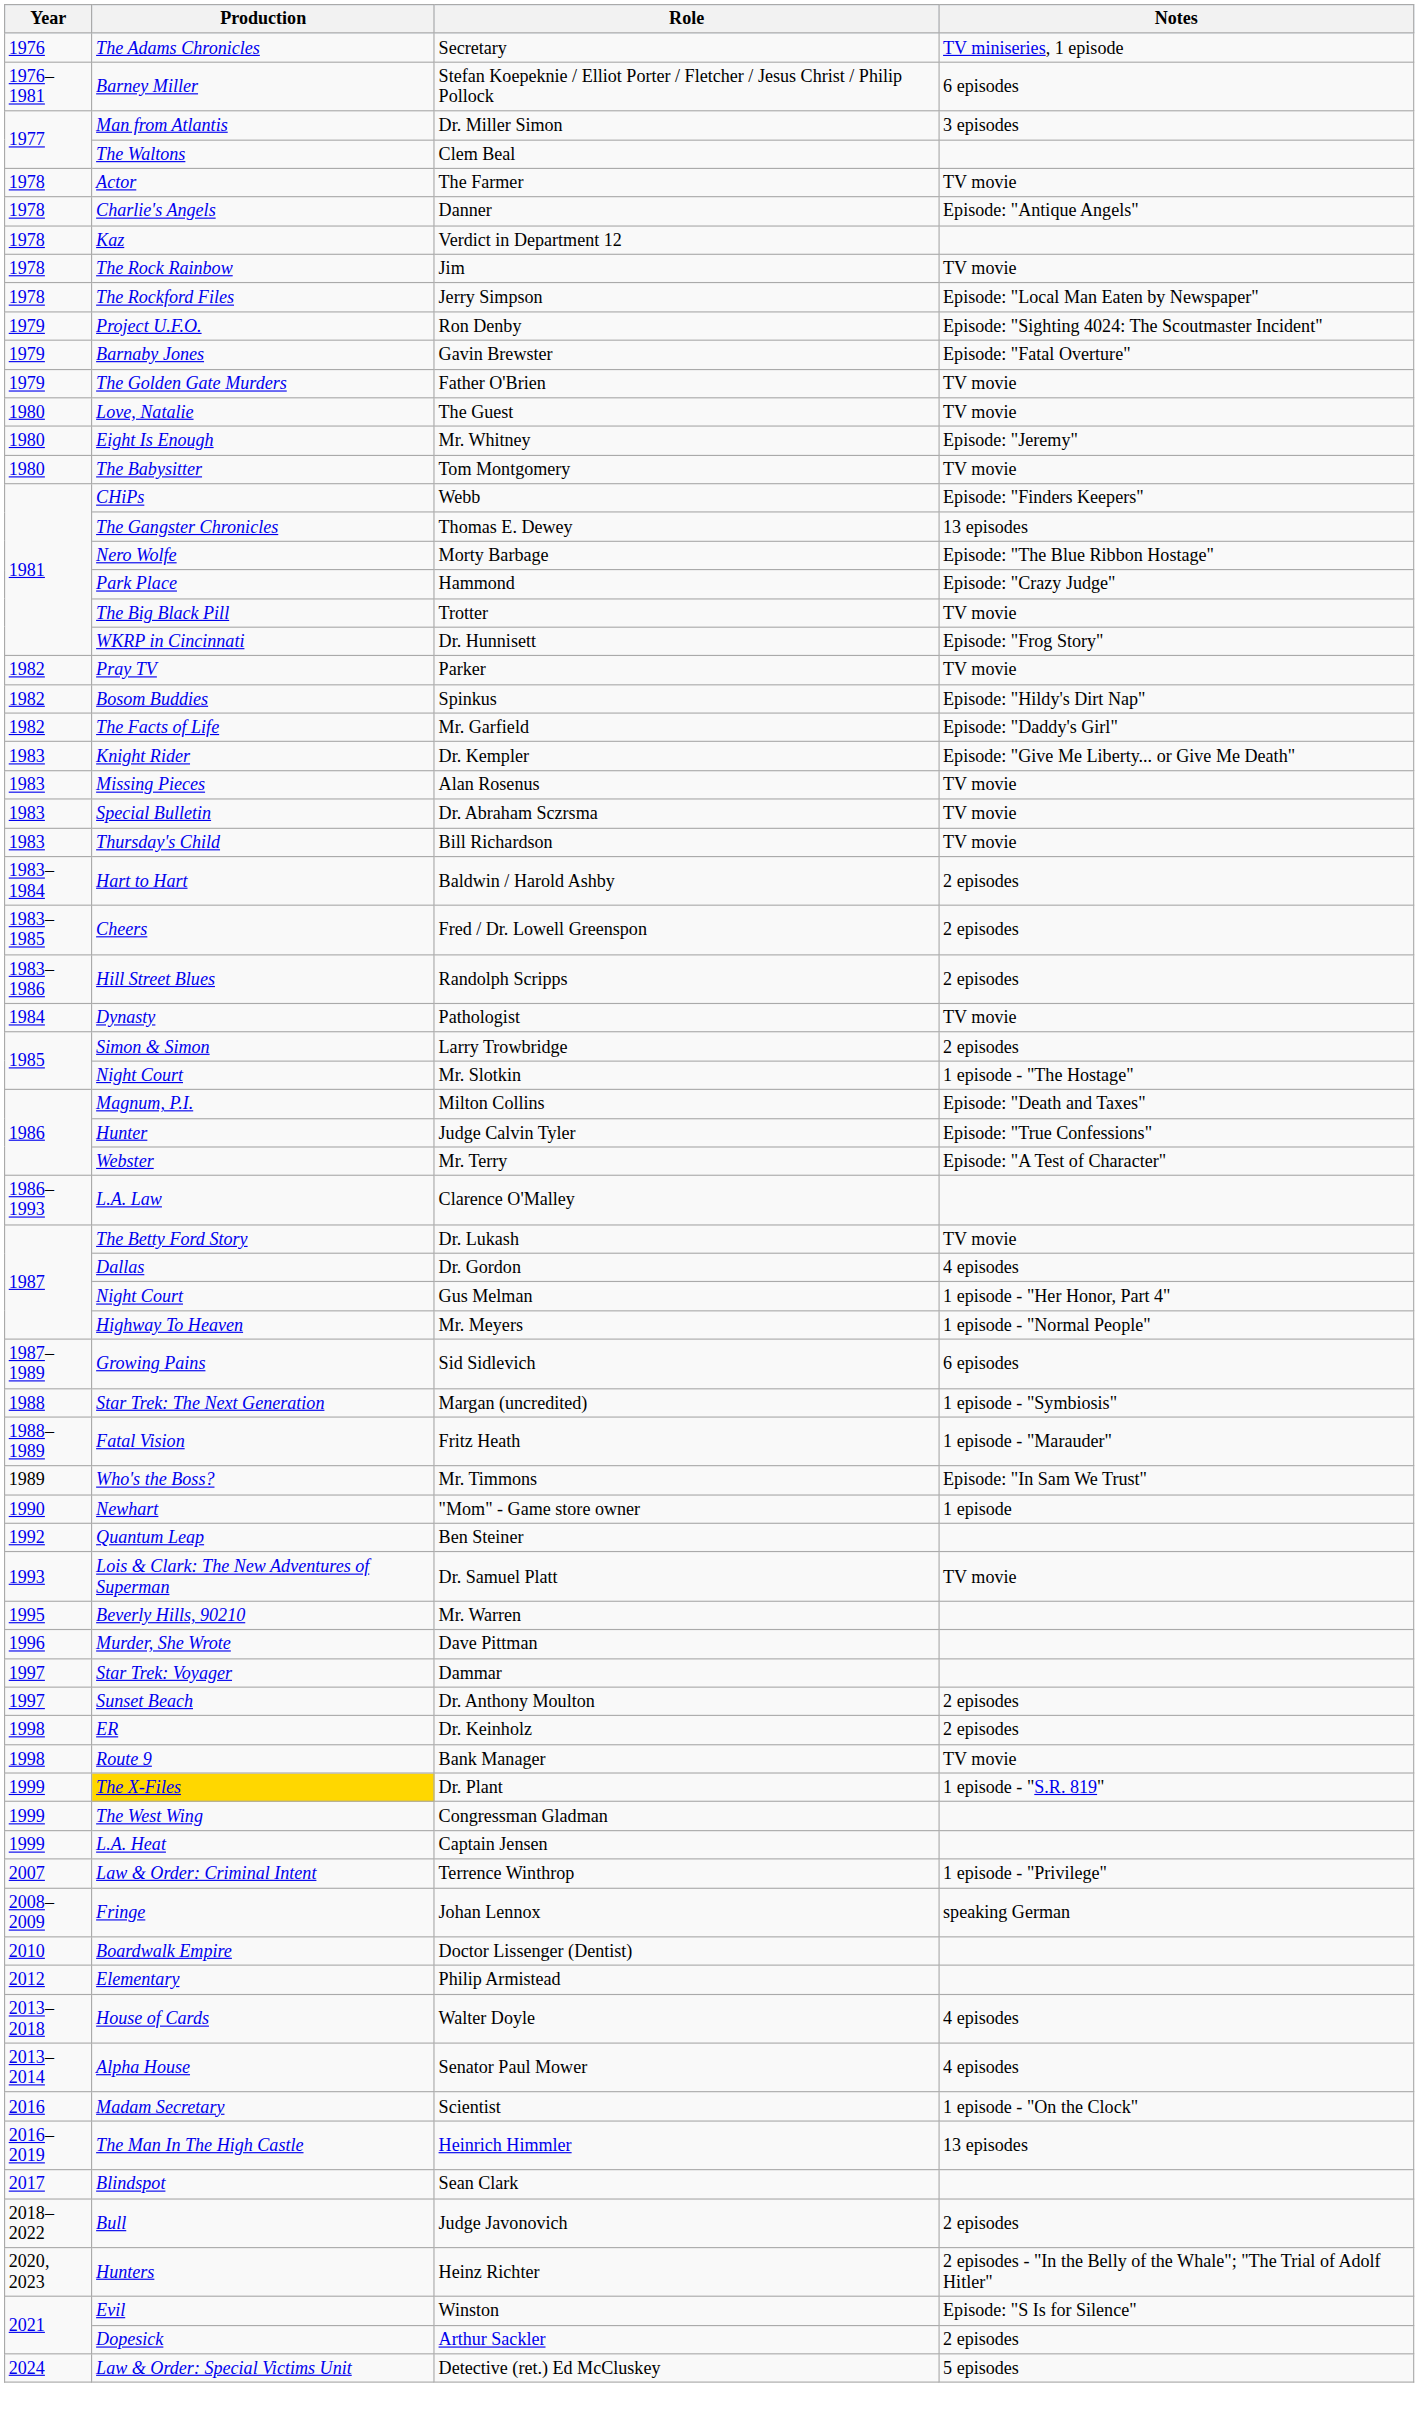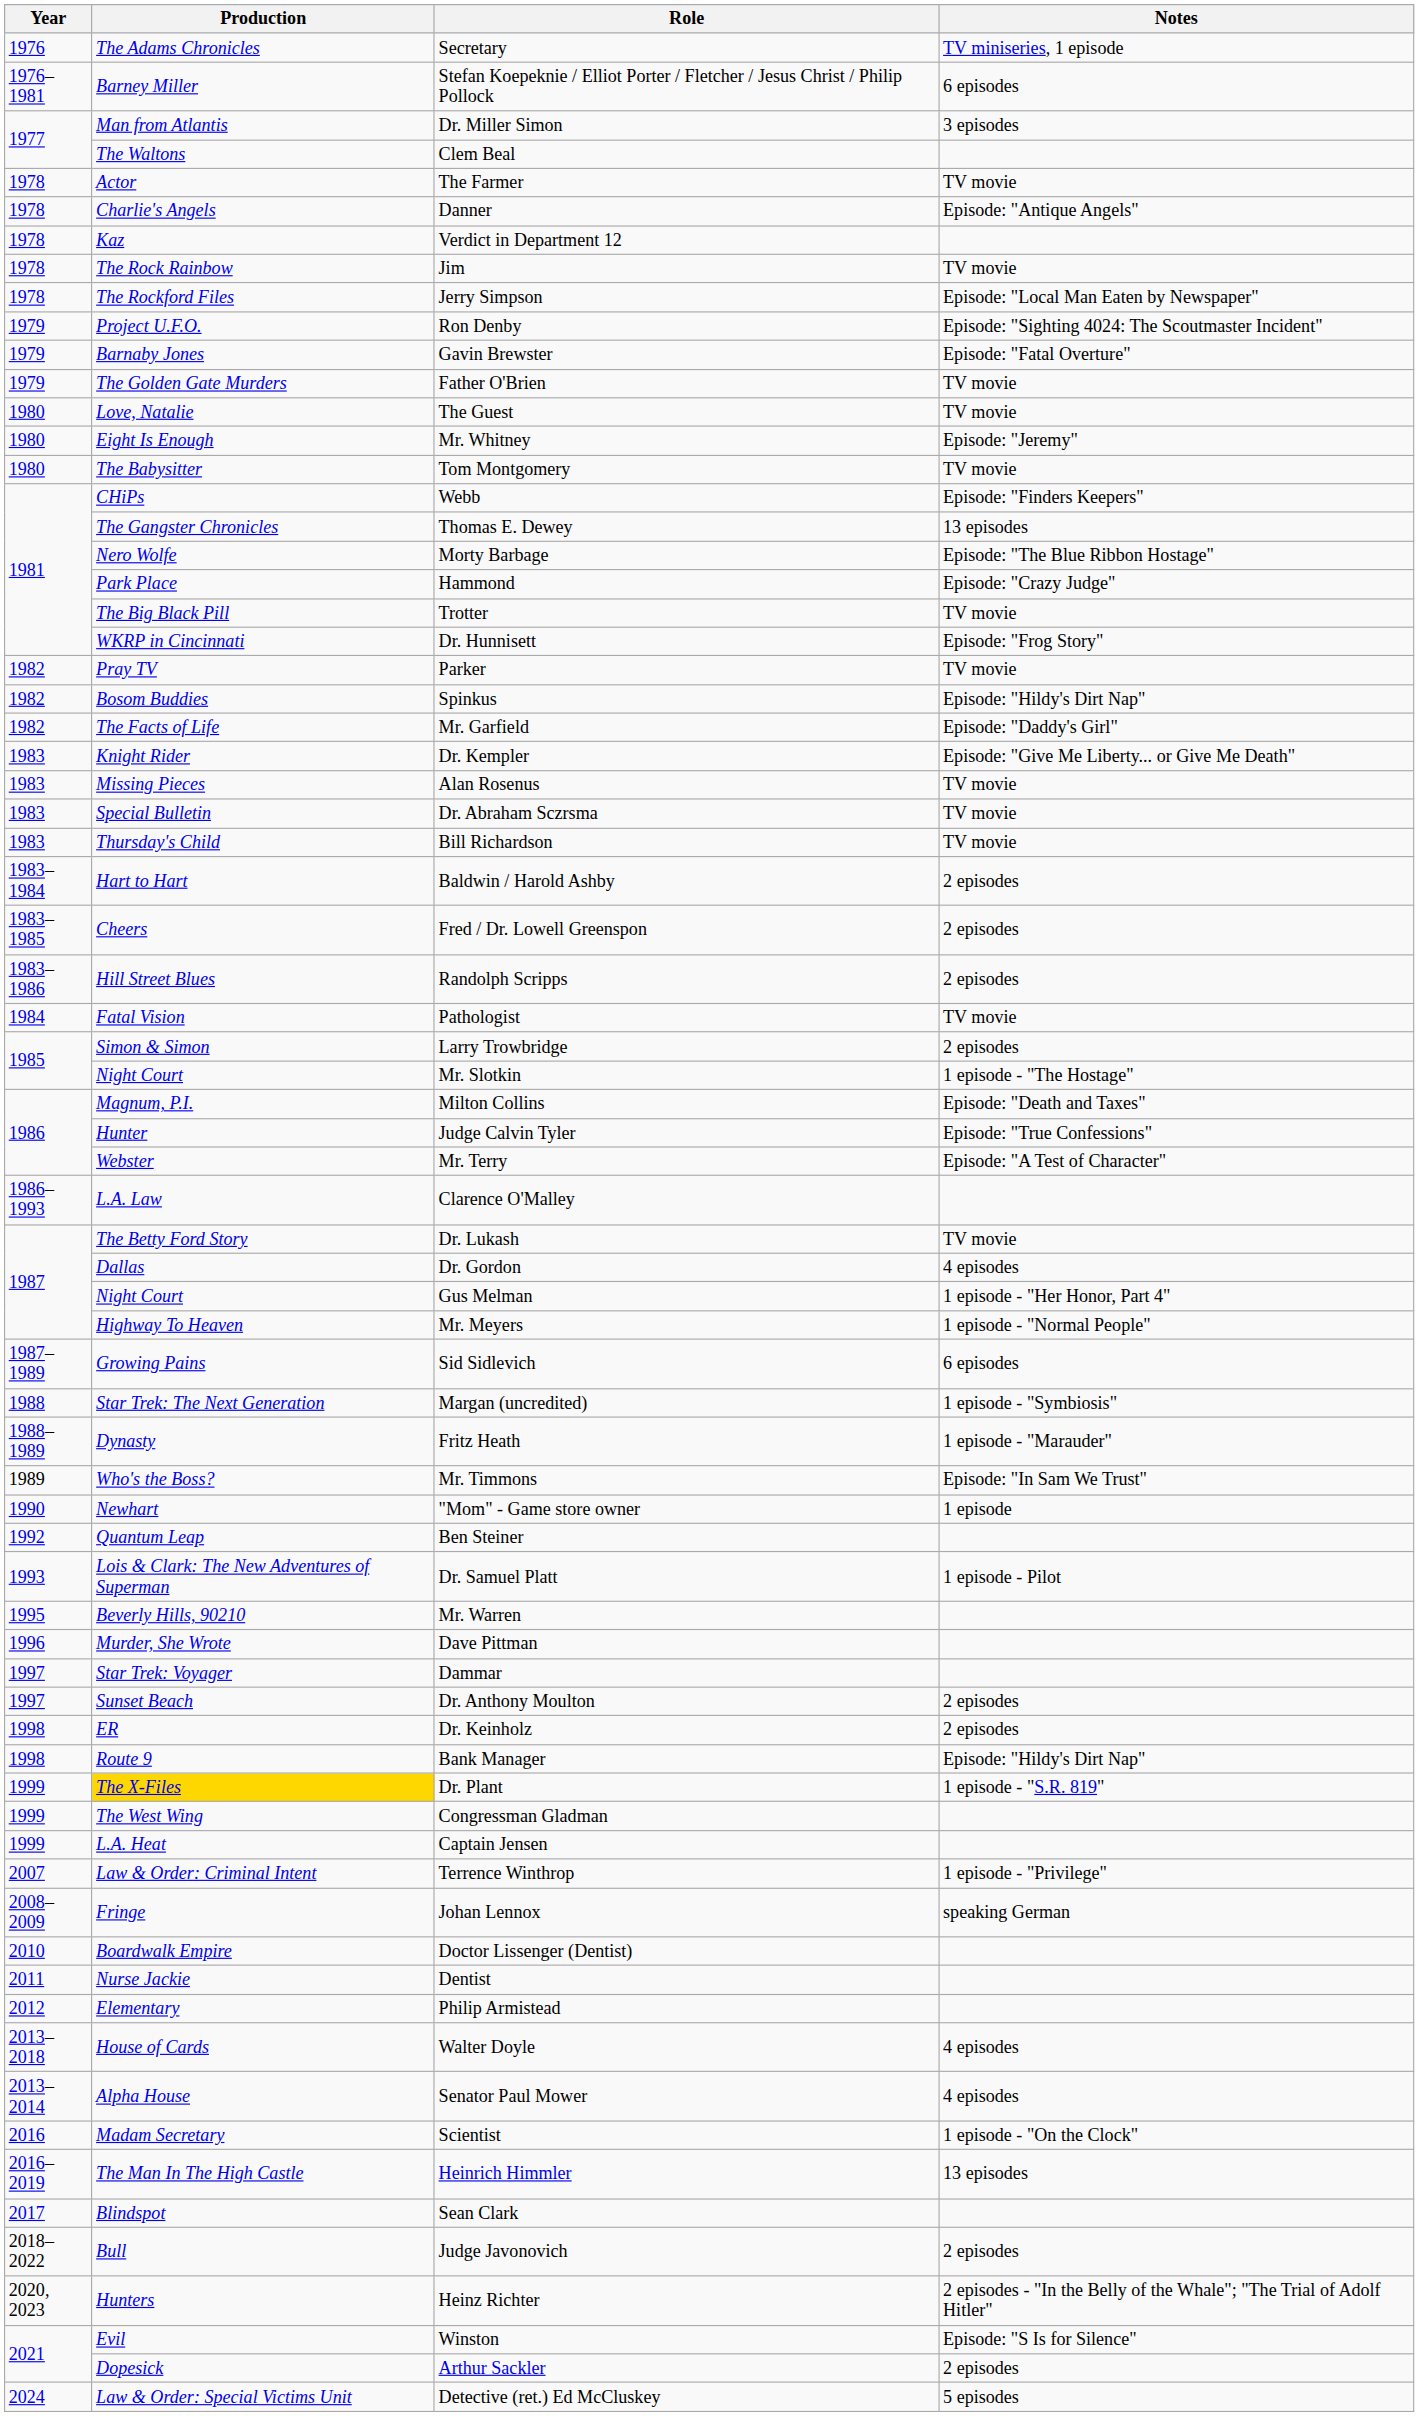Pathologist | Production: Dynasty -> Fatal Vision
Fritz Heath | Production: Fatal Vision -> Dynasty
Dr. Samuel Platt | Notes: TV movie -> 1 episode - Pilot
Bank Manager | Notes: TV movie -> Episode: "Hildy's Dirt Nap"
+ row: 2011 | Nurse Jackie | Dentist
